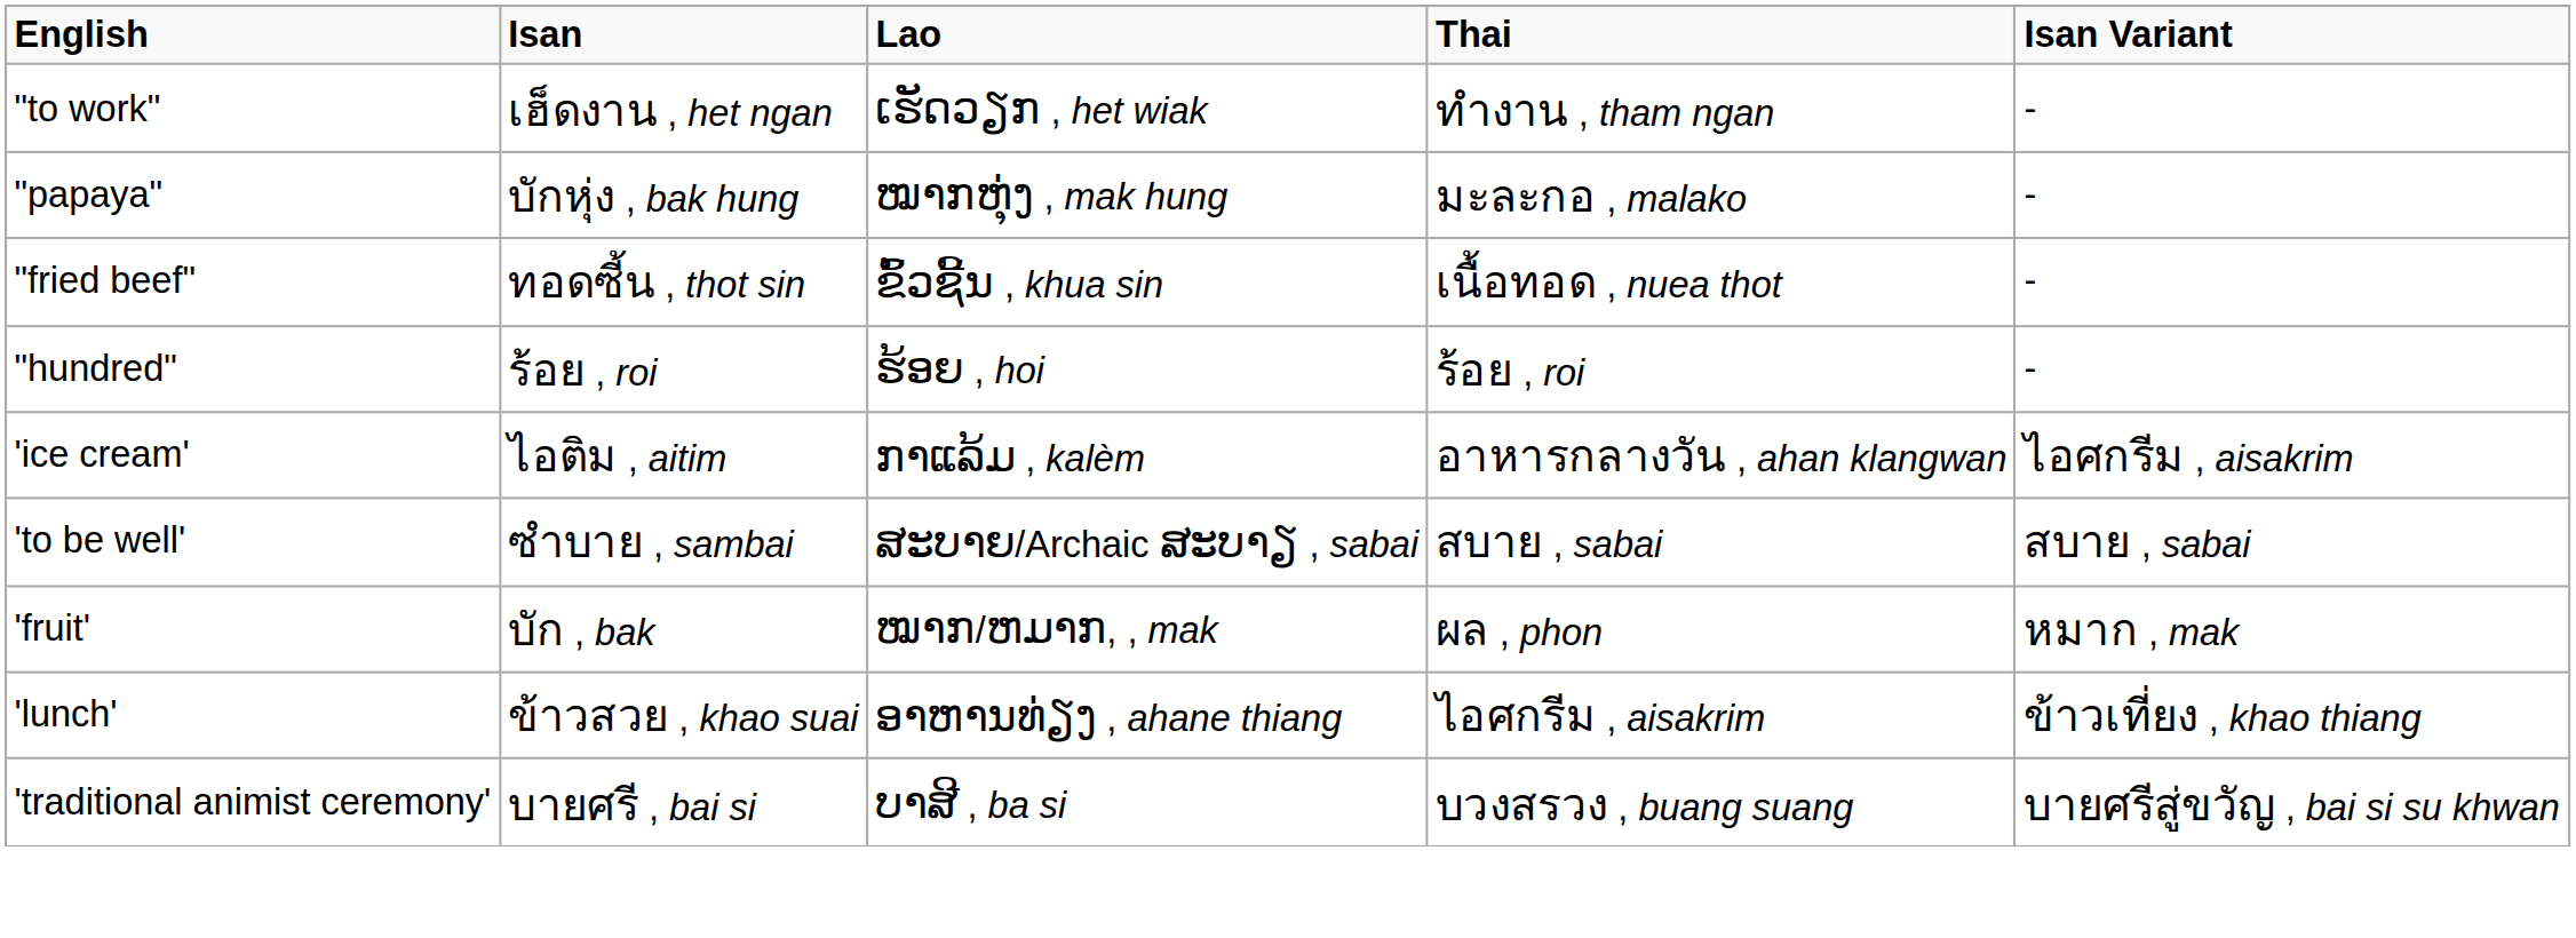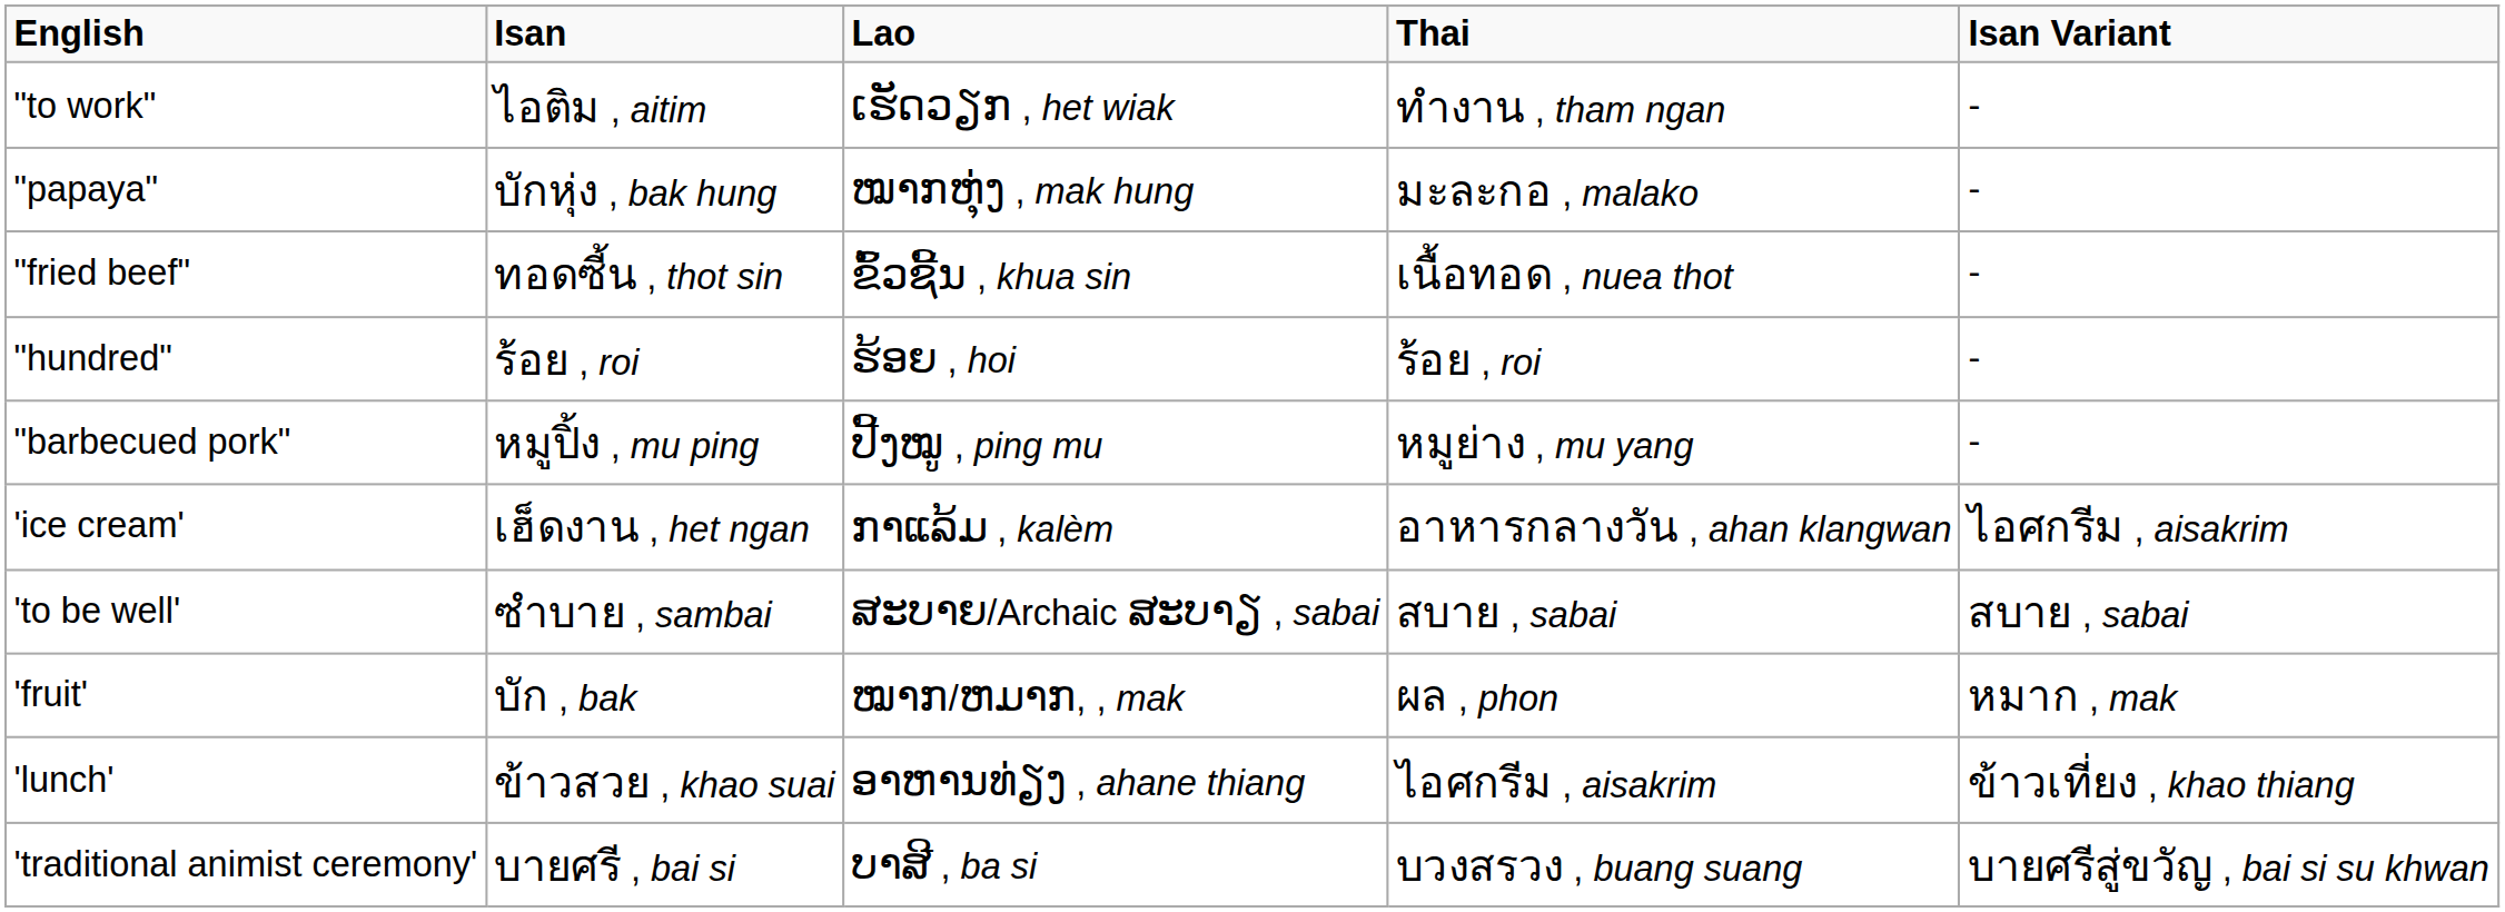"to work" | Isan: เฮ็ดงาน , het ngan -> ไอติม , aitim
+ row: "barbecued pork" | หมูปิ้ง , mu ping | ປີ້ງໝູ , ping mu | หมูย่าง , mu yang | -
'ice cream' | Isan: ไอติม , aitim -> เฮ็ดงาน , het ngan
